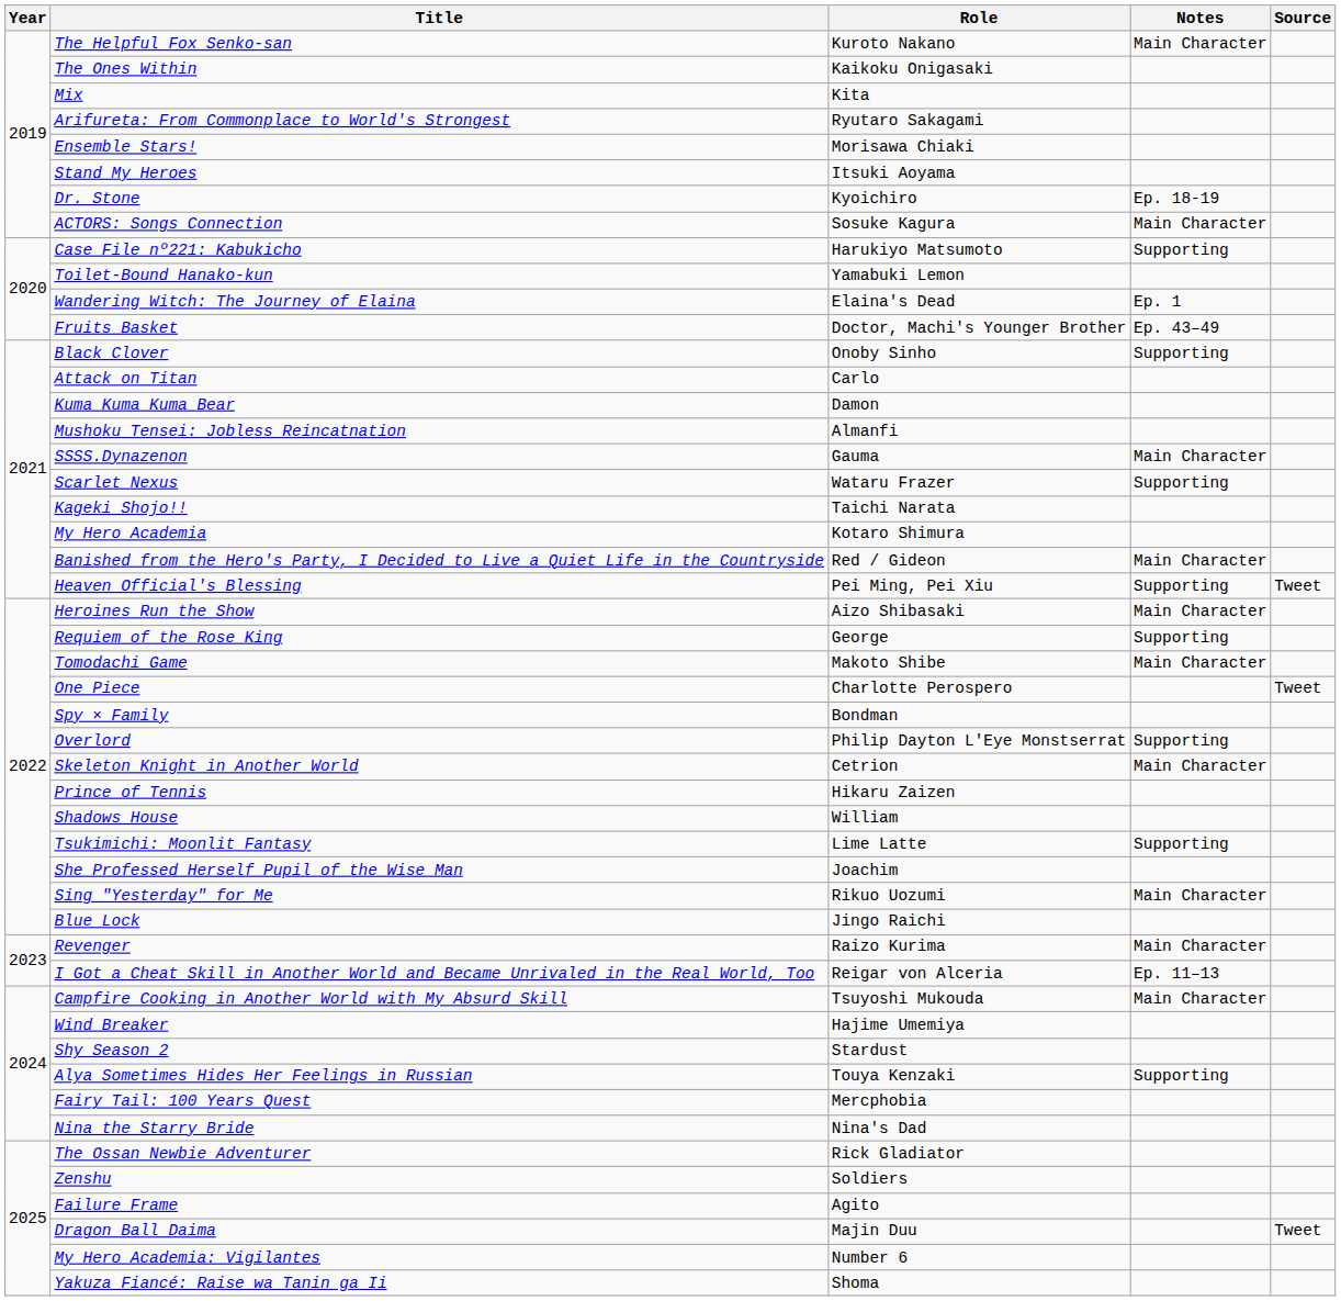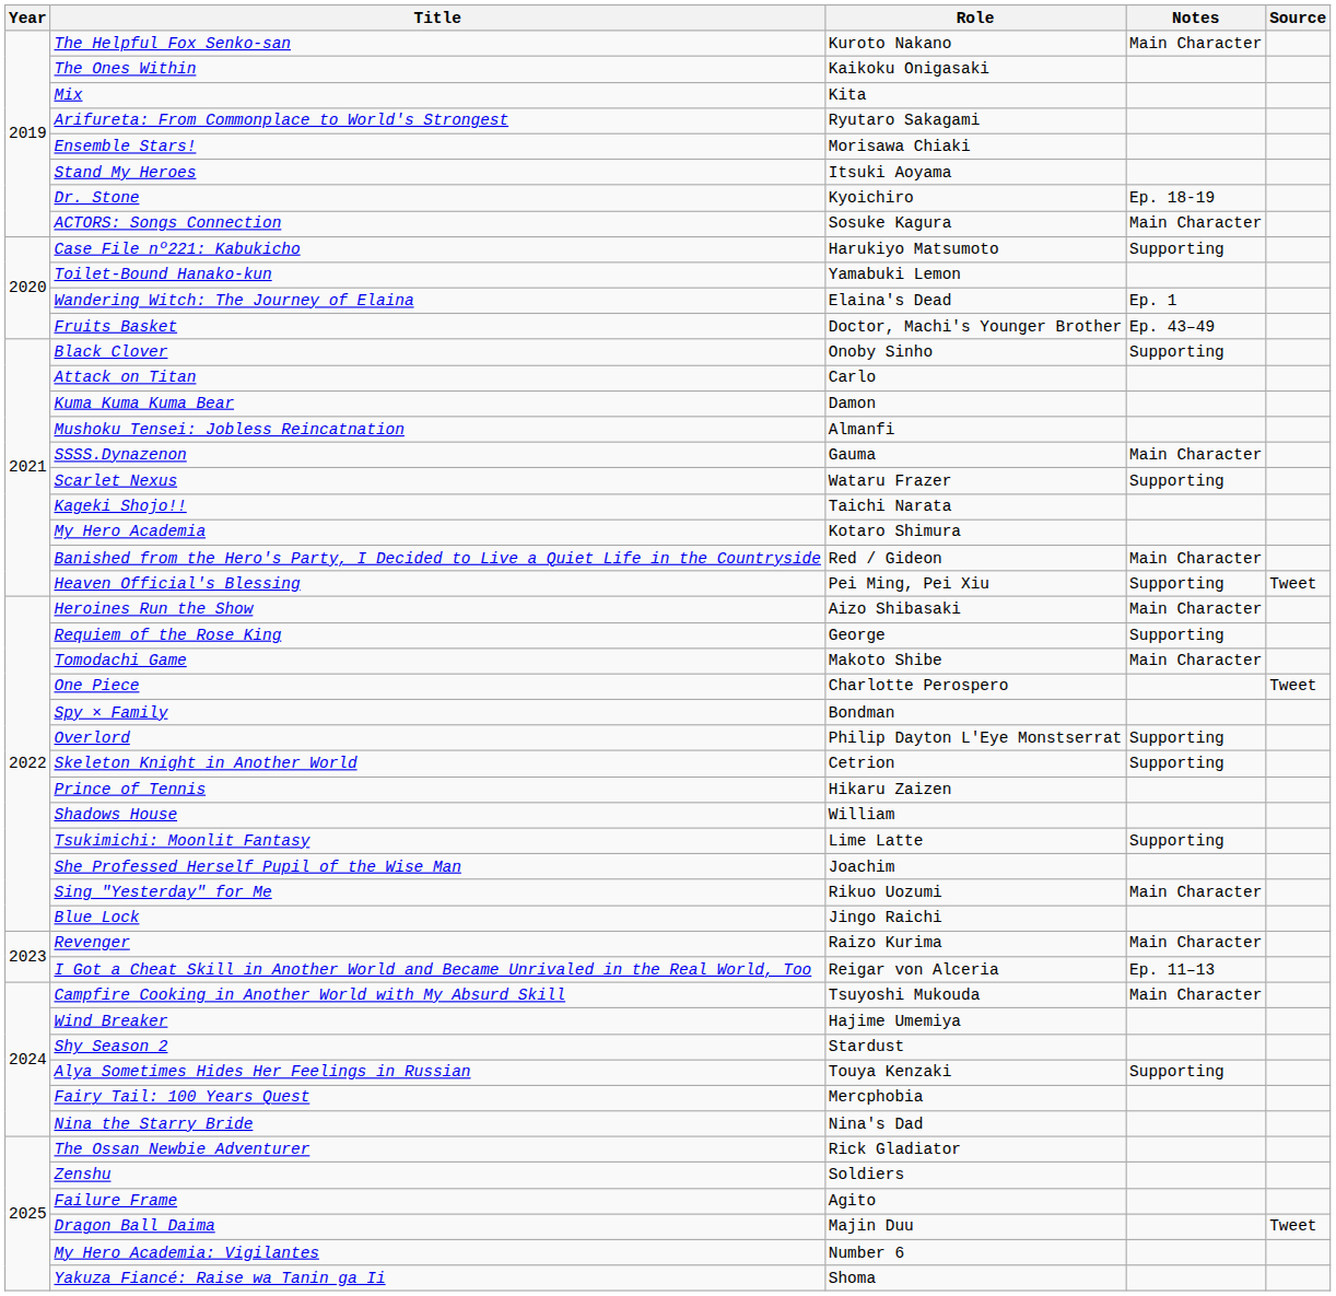Skeleton Knight in Another World | Notes: Main Character -> Supporting
